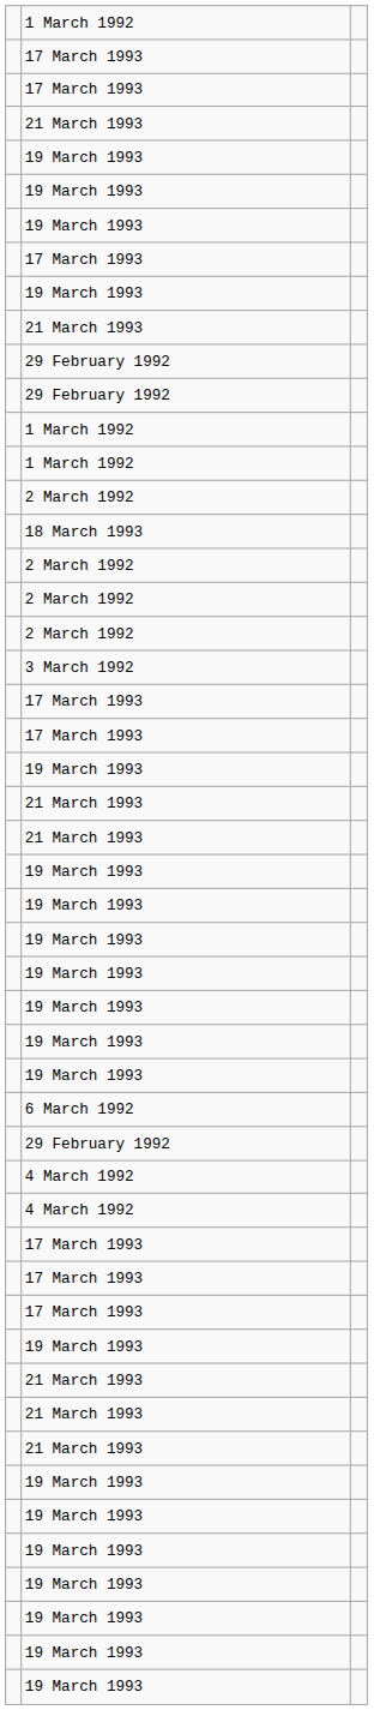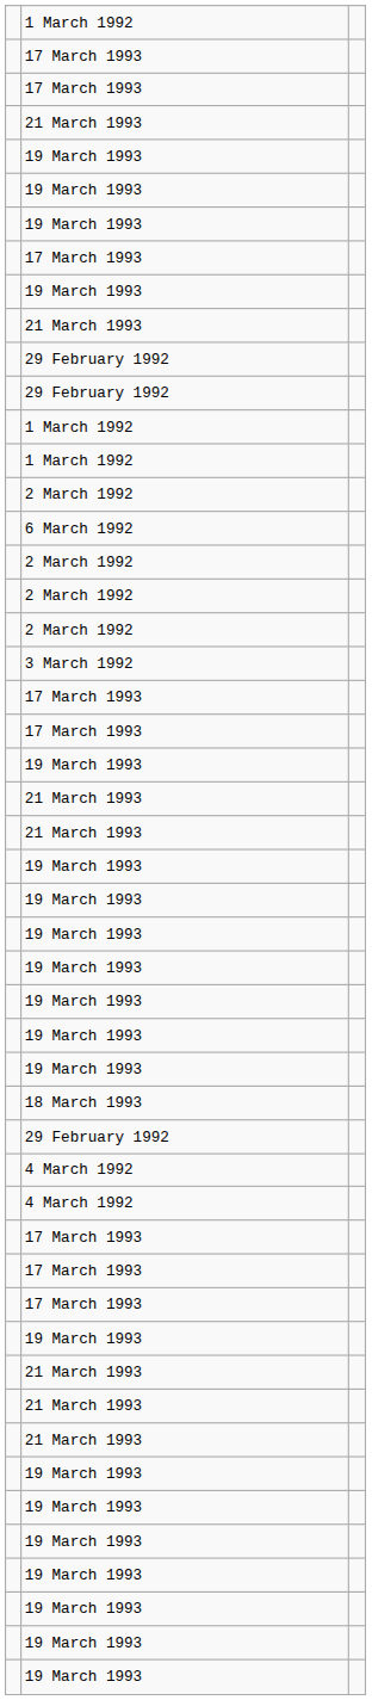rows swapped: 6 March 1992 <-> 18 March 1993
